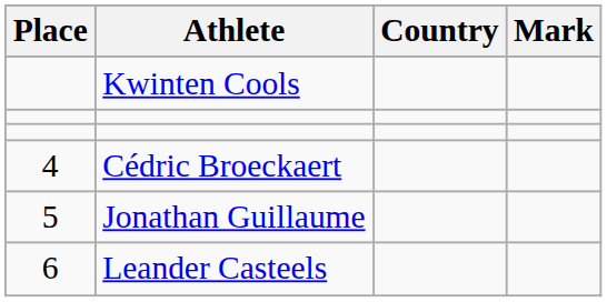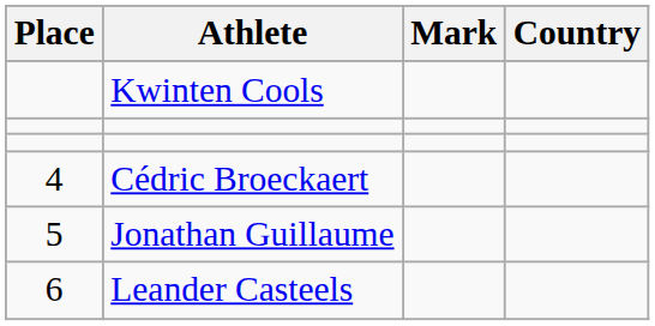columns swapped: Country <-> Mark
